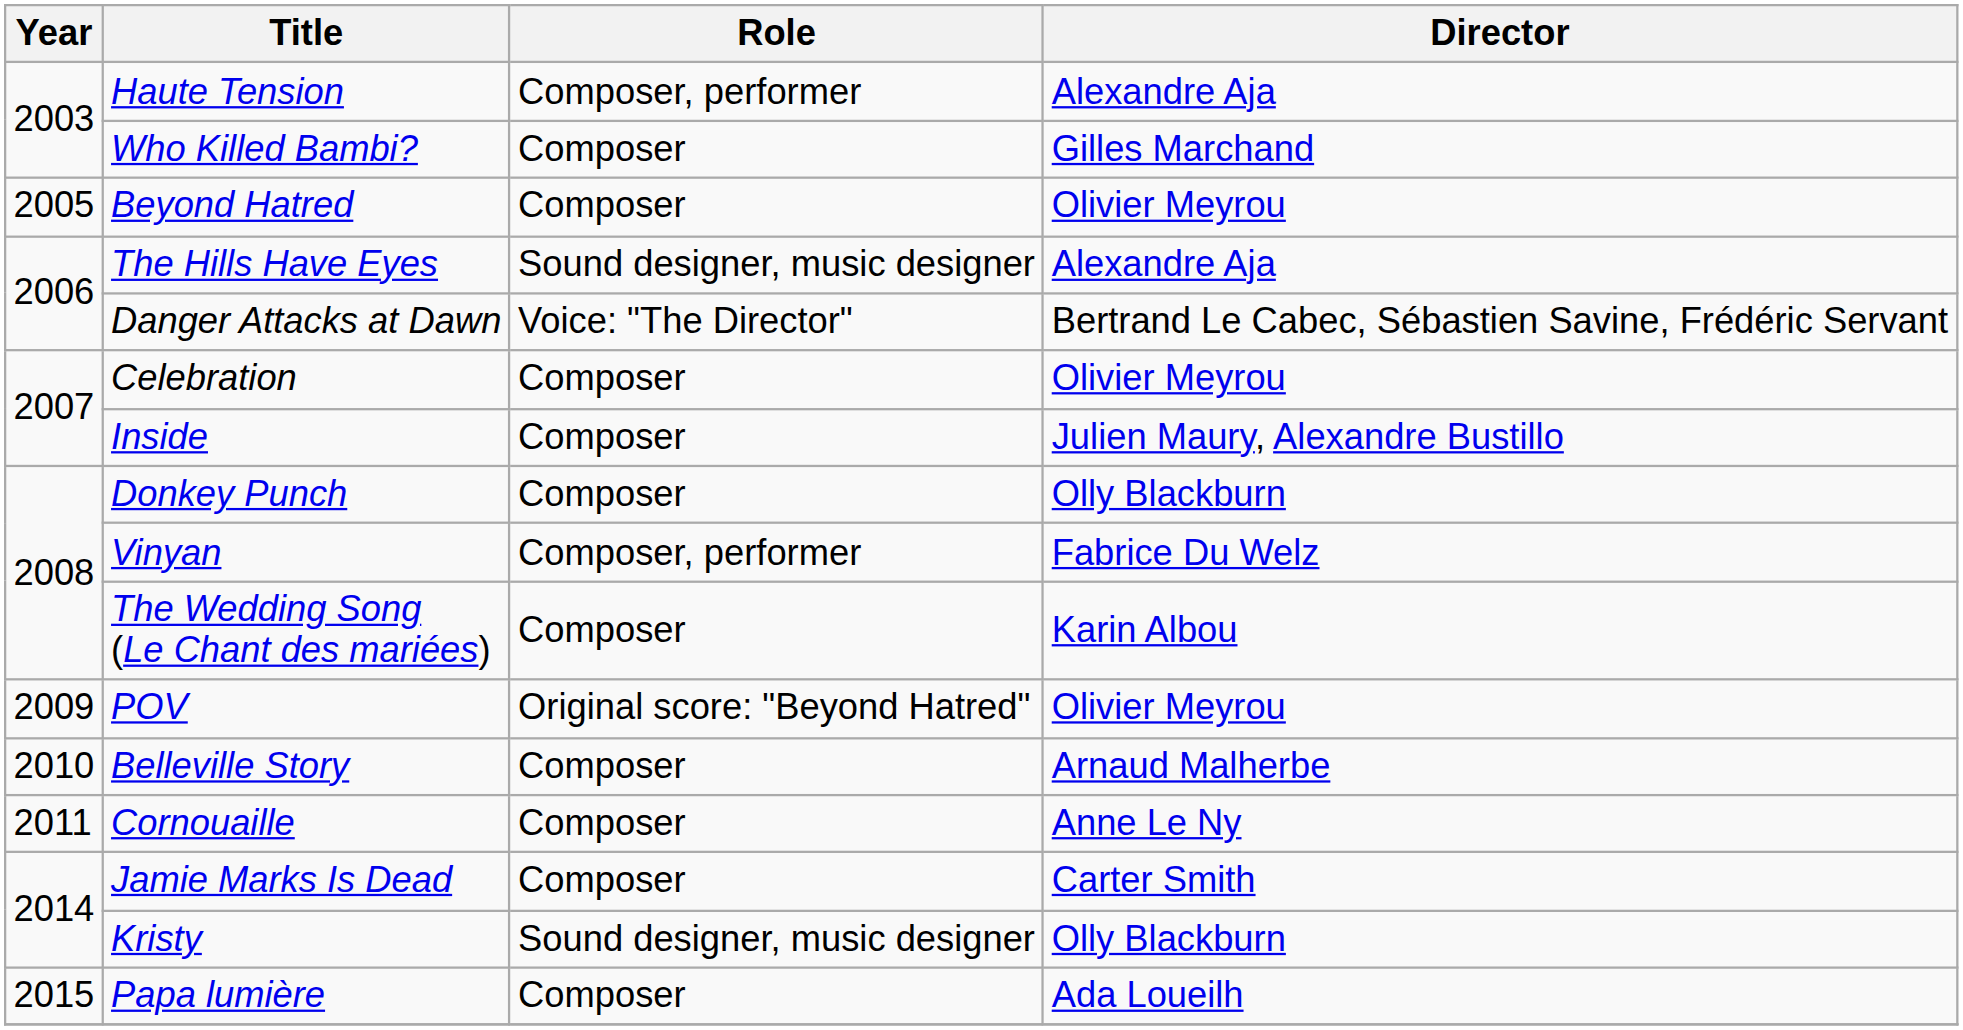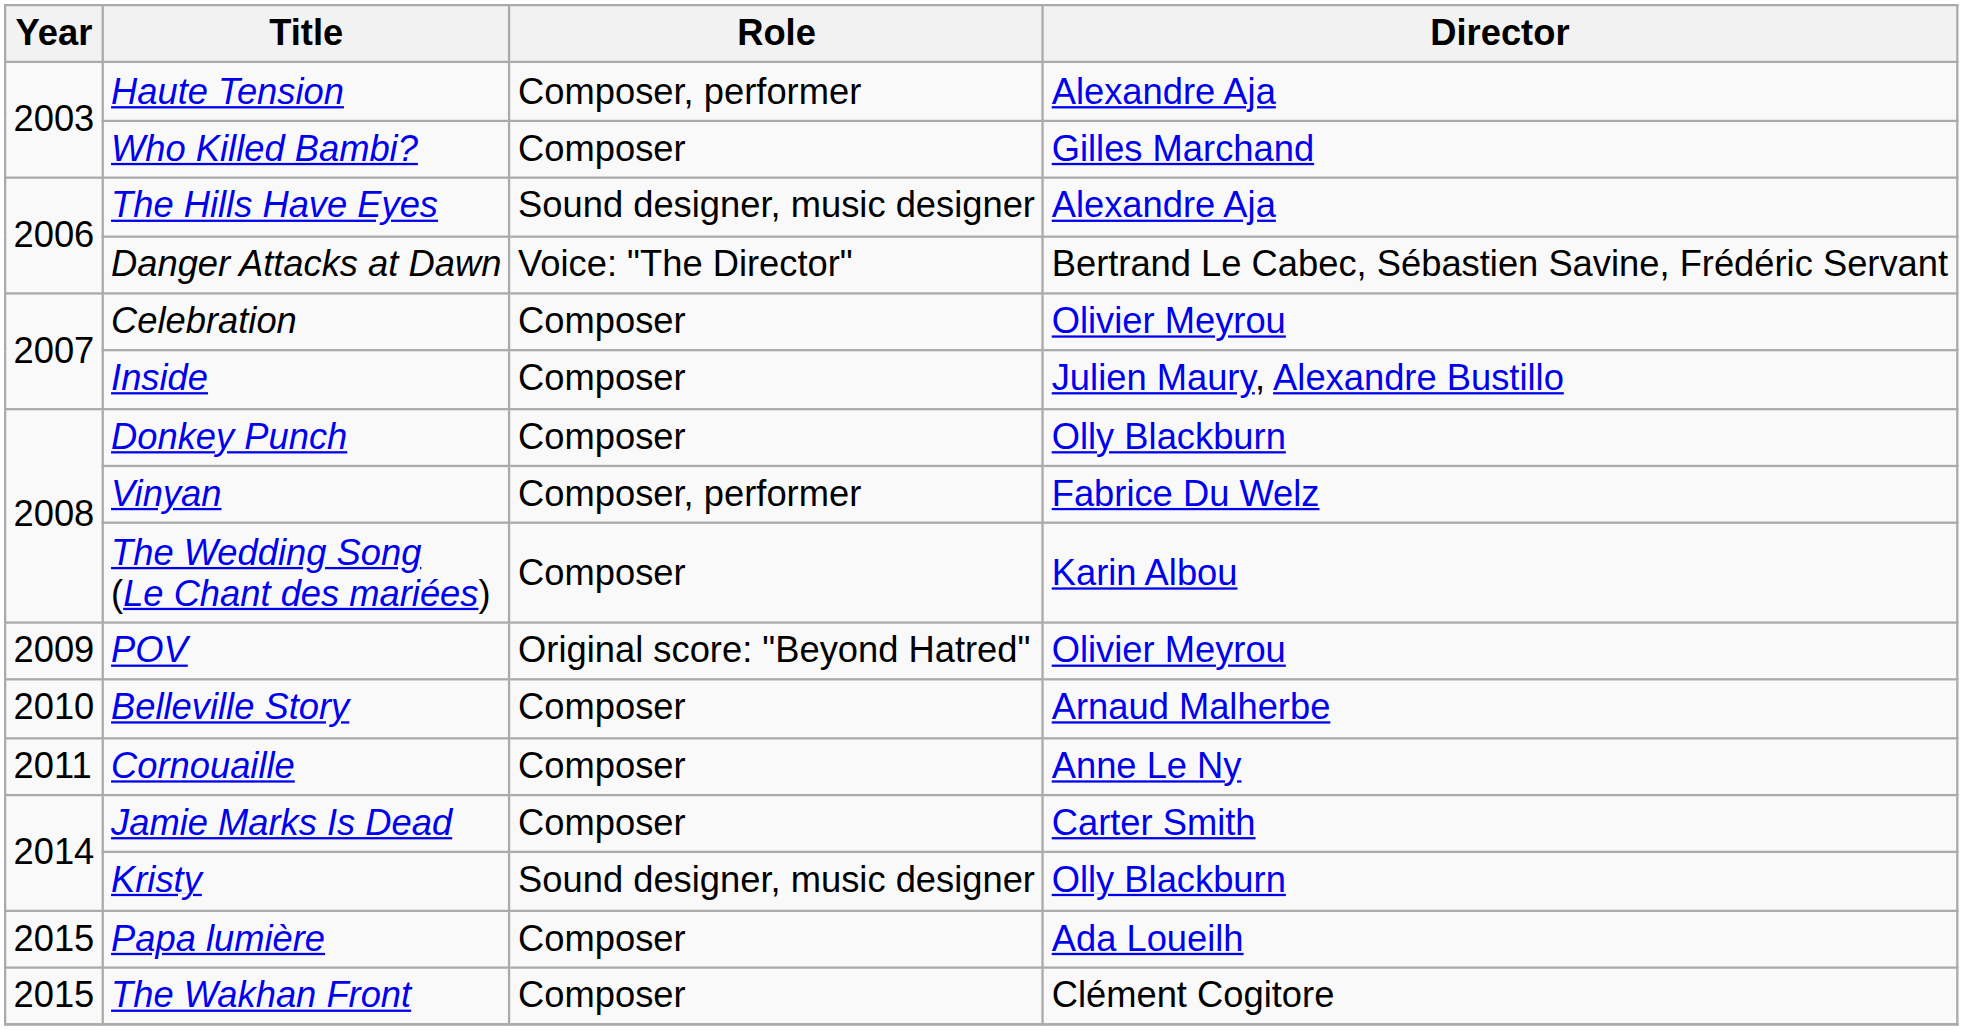- row: 2005 | Beyond Hatred | Composer | Olivier Meyrou
+ row: 2015 | The Wakhan Front | Composer | Clément Cogitore
